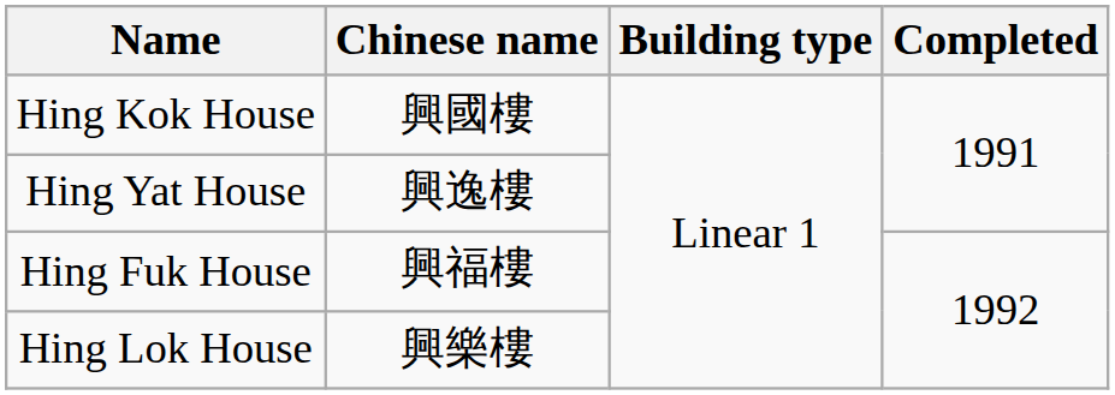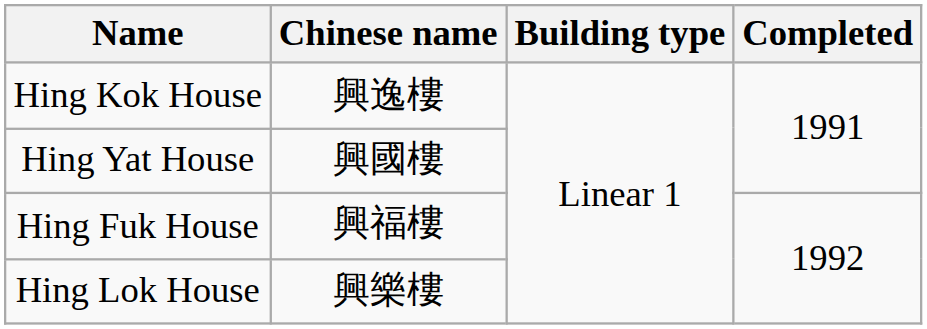Hing Kok House | Chinese name: 興國樓 -> 興逸樓
Hing Yat House | Chinese name: 興逸樓 -> 興國樓
